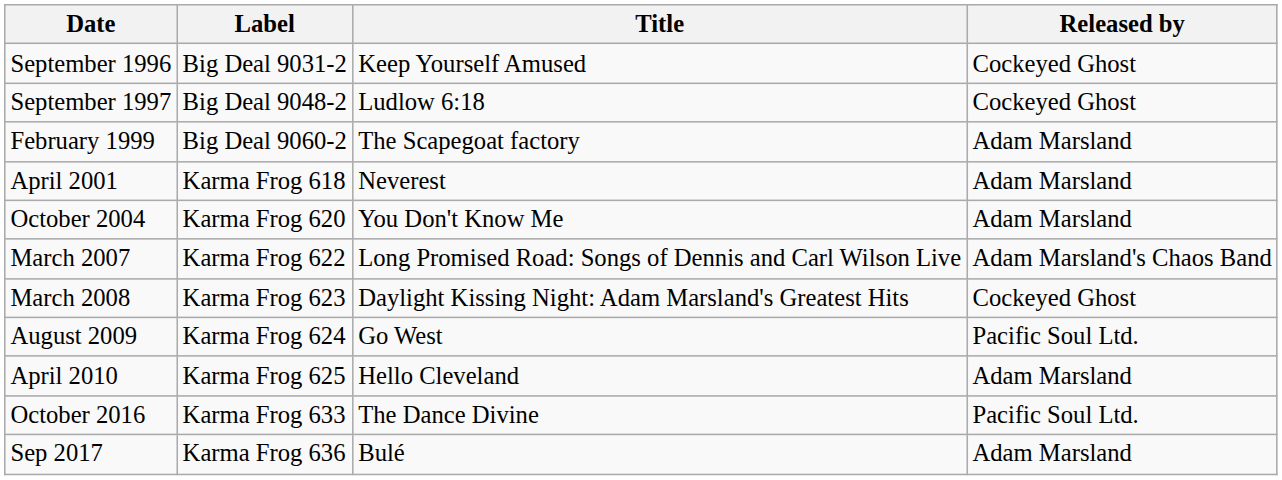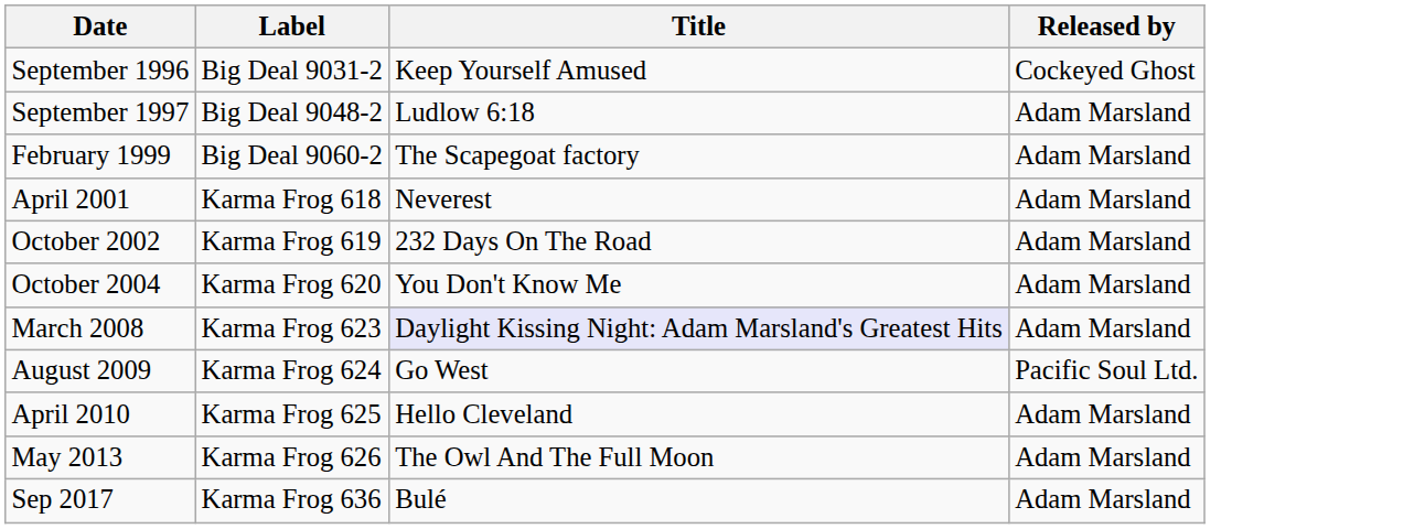September 1997 | Released by: Cockeyed Ghost -> Adam Marsland
+ row: October 2002 | Karma Frog 619 | 232 Days On The Road | Adam Marsland
- row: March 2007 | Karma Frog 622 | Long Promised Road: Songs of Dennis and Carl Wilson Live | Adam Marsland's Chaos Band
March 2008 | Title: no background -> lavender background
March 2008 | Released by: Cockeyed Ghost -> Adam Marsland
+ row: May 2013 | Karma Frog 626 | The Owl And The Full Moon | Adam Marsland
- row: October 2016 | Karma Frog 633 | The Dance Divine | Pacific Soul Ltd.
